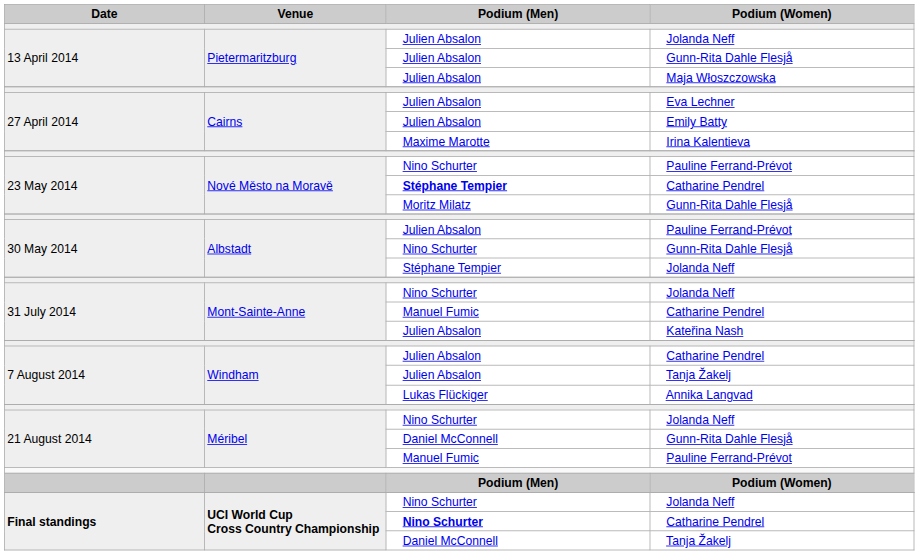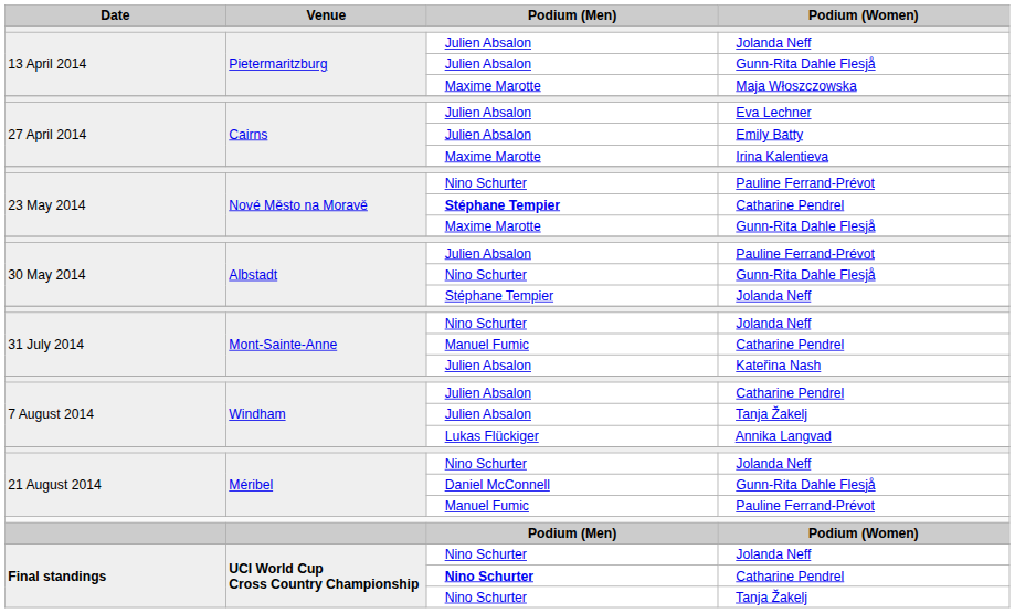Maja Włoszczowska | Podium (Men): Julien Absalon -> Maxime Marotte
23 May 2014 / Gunn-Rita Dahle Flesjå | Podium (Men): Moritz Milatz -> Maxime Marotte
Final standings / Tanja Žakelj | Podium (Men): Daniel McConnell -> Nino Schurter
